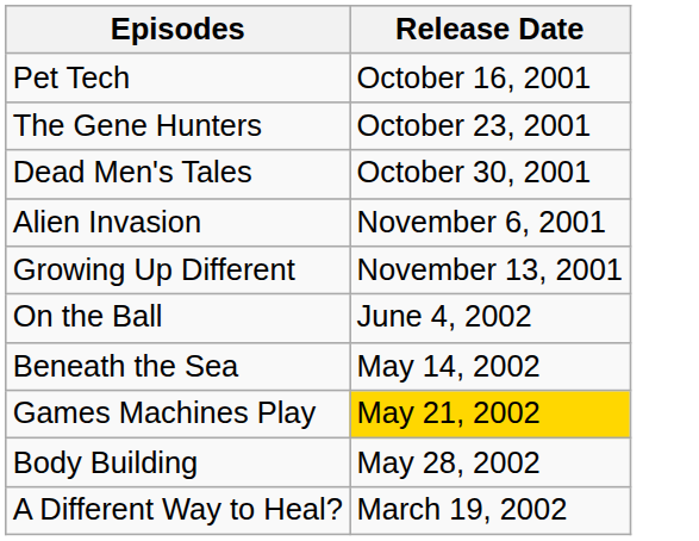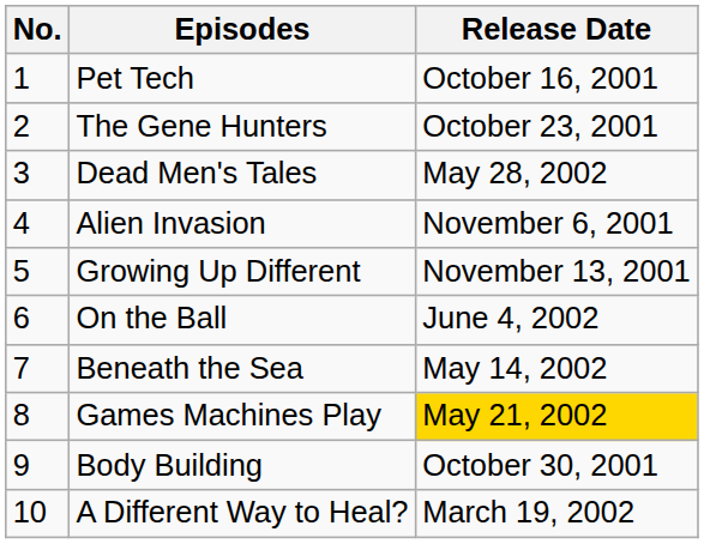+ column: No. | 1 | 2 | 3 | 4 | 5 | 6 | 7 | 8 | 9 | 10
Dead Men's Tales | Release Date: October 30, 2001 -> May 28, 2002
Body Building | Release Date: May 28, 2002 -> October 30, 2001
